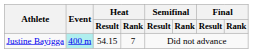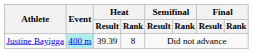Justine Bayigga | Heat / Result: 54.15 -> 39.39
Justine Bayigga | Heat / Rank: 7 -> 8
